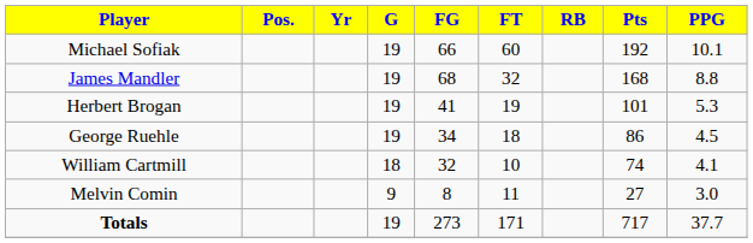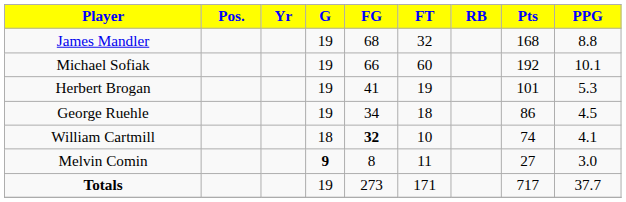rows swapped: Michael Sofiak <-> James Mandler
William Cartmill | FG: normal -> bold
Melvin Comin | G: normal -> bold
